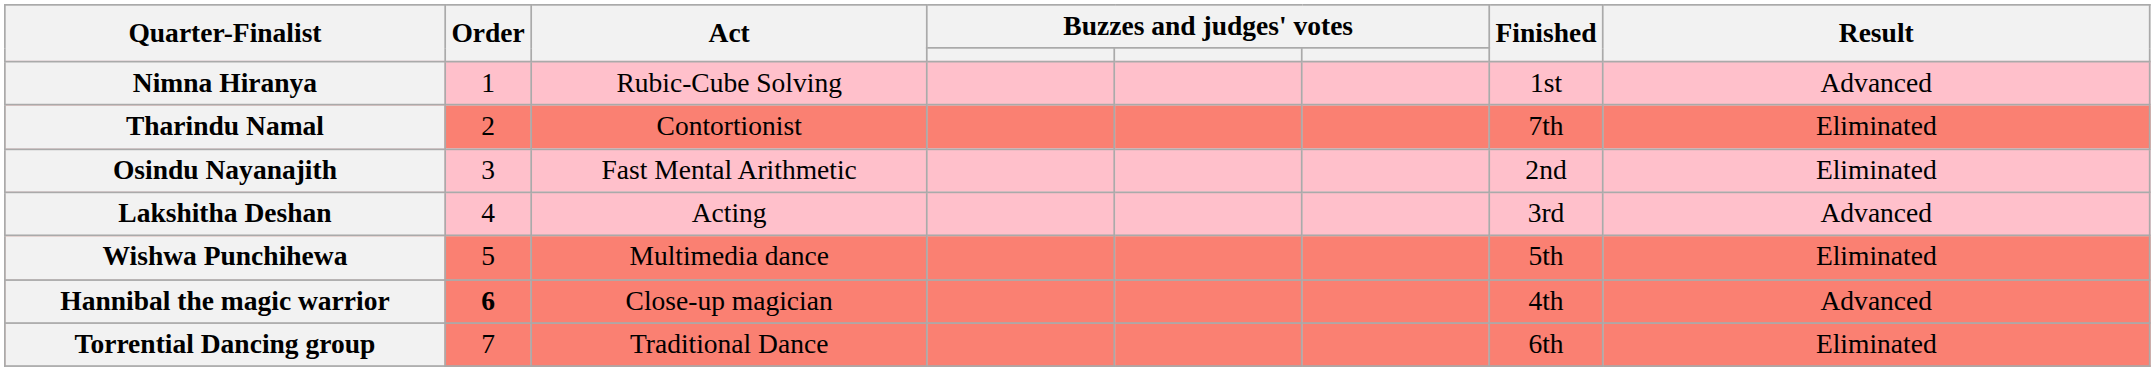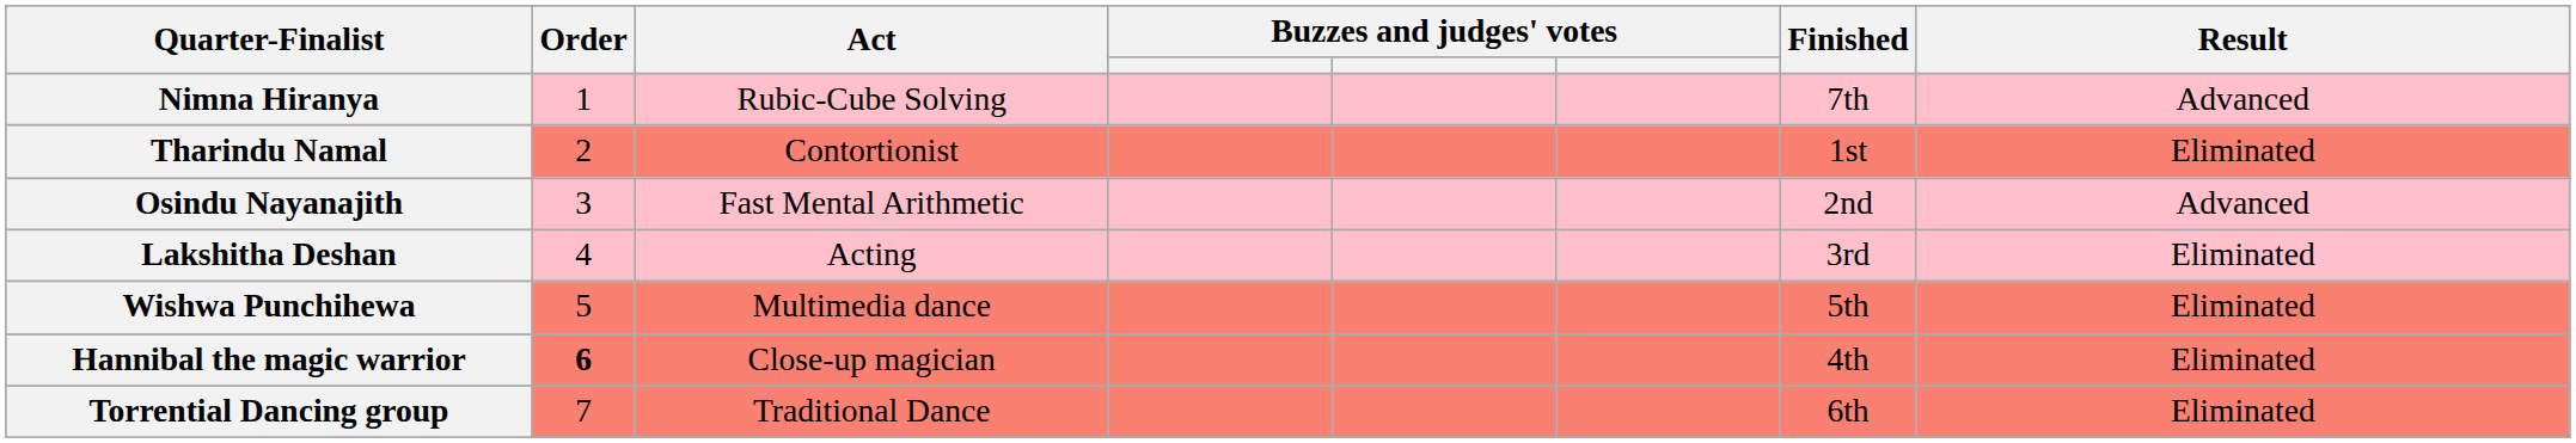Nimna Hiranya | Finished: 1st -> 7th
Tharindu Namal | Finished: 7th -> 1st
Osindu Nayanajith | Result: Eliminated -> Advanced
Lakshitha Deshan | Result: Advanced -> Eliminated
Hannibal the magic warrior | Result: Advanced -> Eliminated
